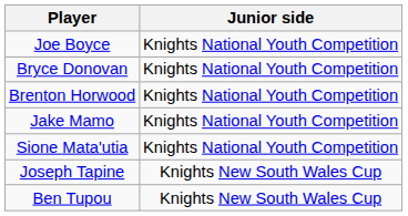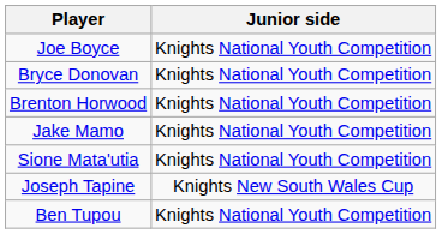Ben Tupou | Junior side: Knights New South Wales Cup -> Knights National Youth Competition
